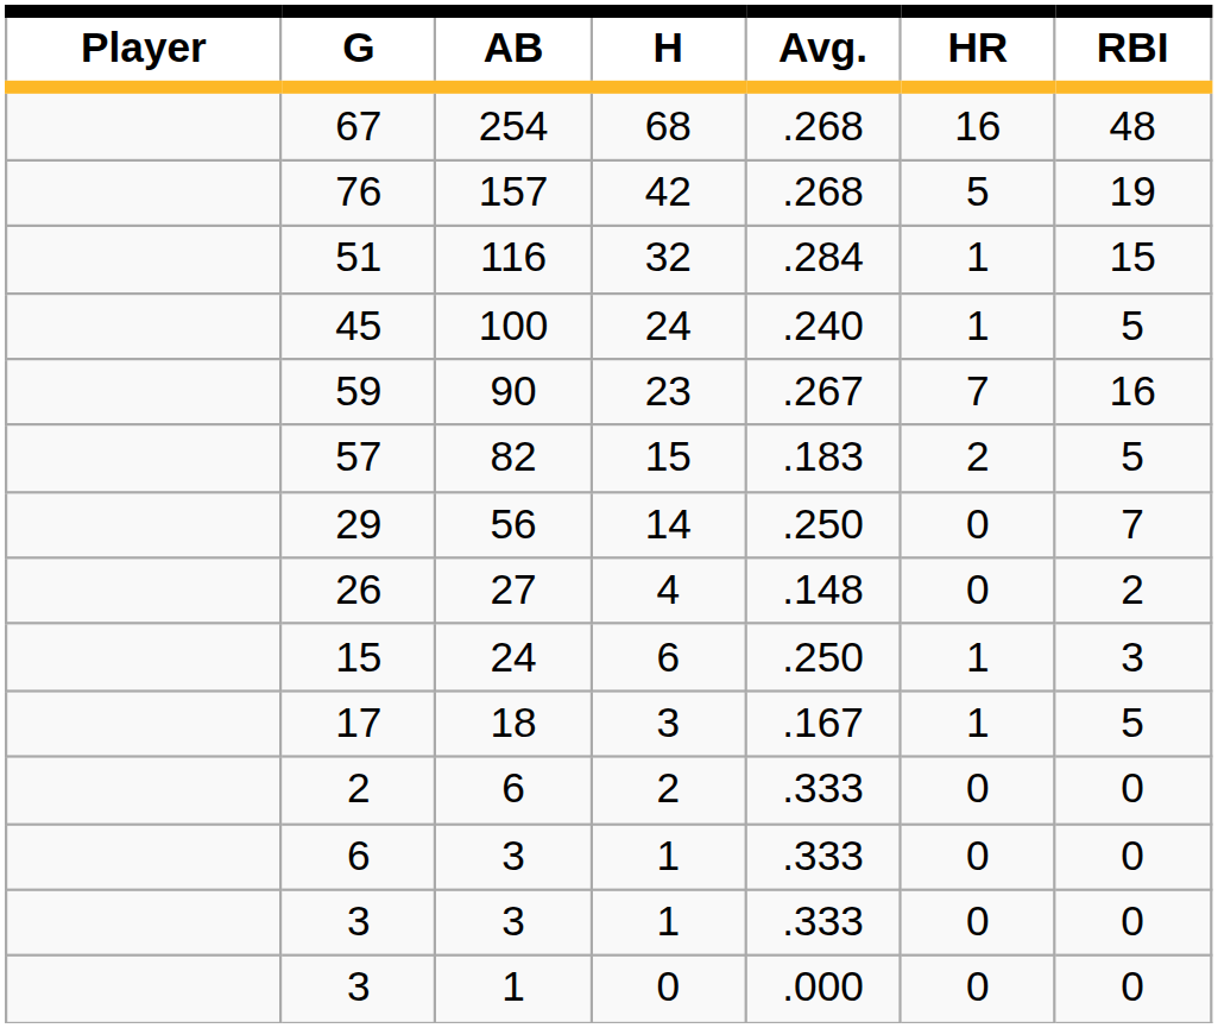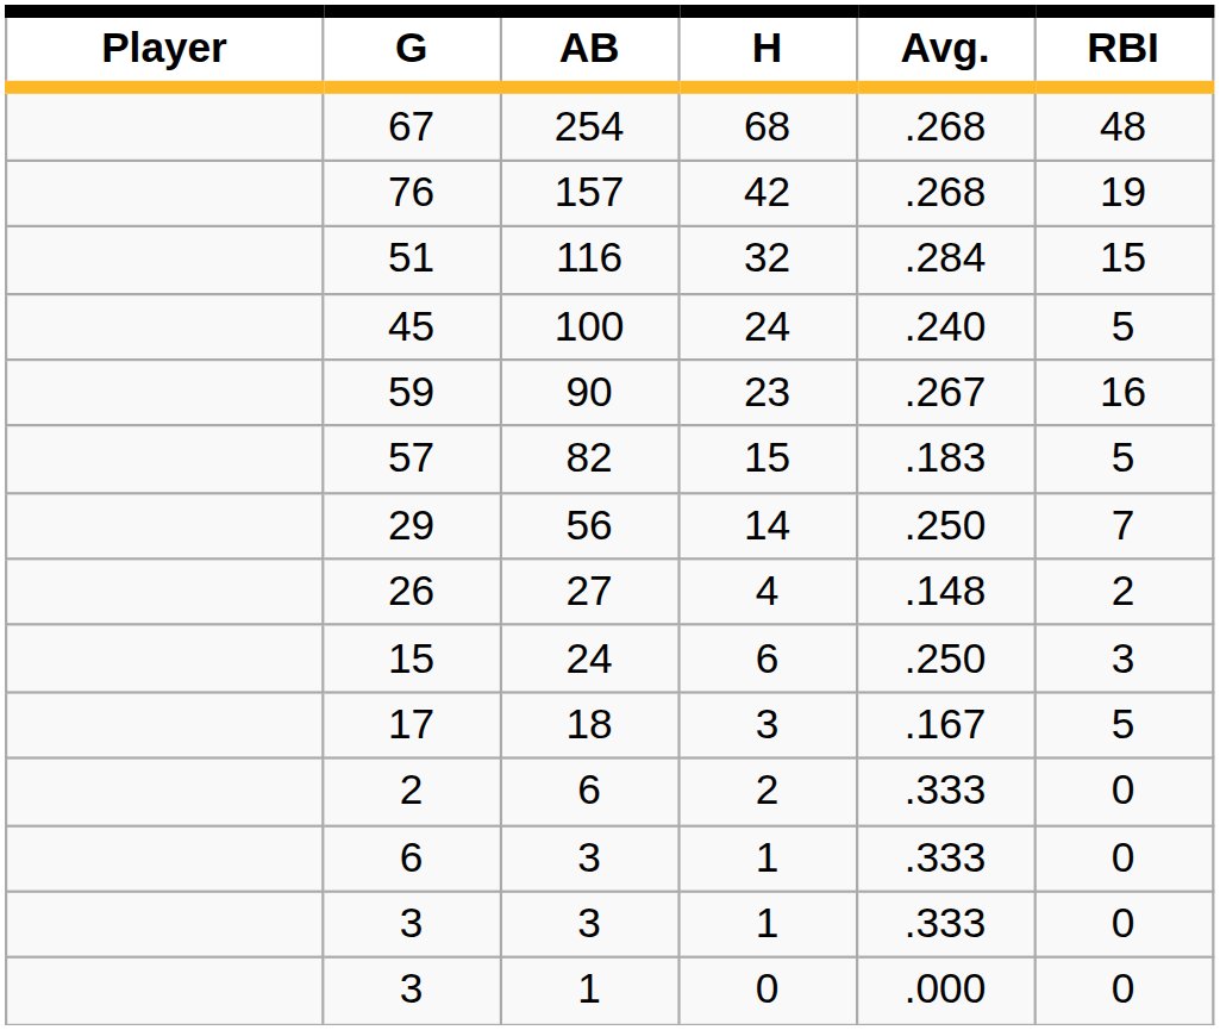- column: HR | 16 | 5 | 1 | 1 | 7 | 2 | 0 | 0 | 1 | 1 | 0 | 0 | 0 | 0
